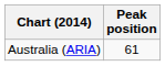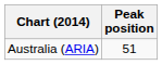Australia (ARIA) | Peak position: 61 -> 51
